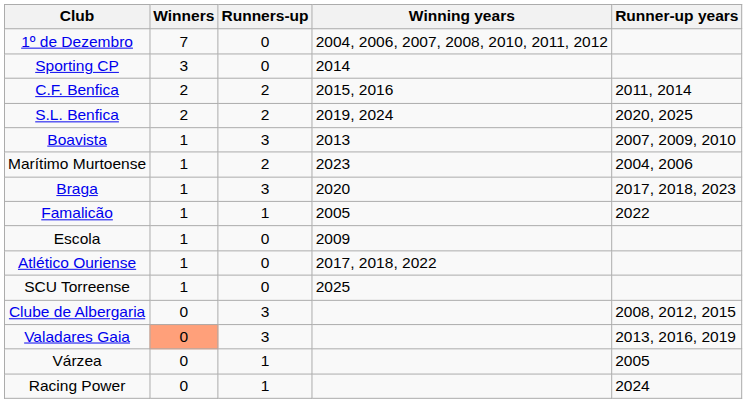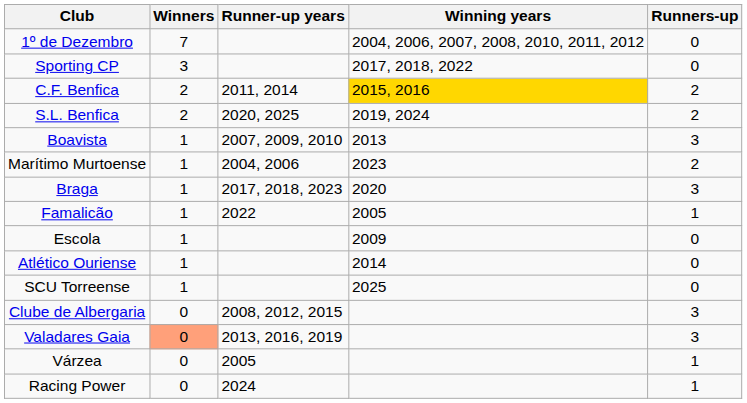columns swapped: Runners-up <-> Runner-up years
Sporting CP | Winning years: 2014 -> 2017, 2018, 2022
C.F. Benfica | Winning years: no background -> gold background
Atlético Ouriense | Winning years: 2017, 2018, 2022 -> 2014
